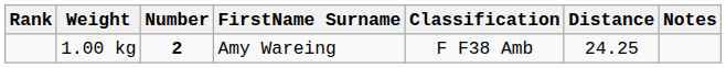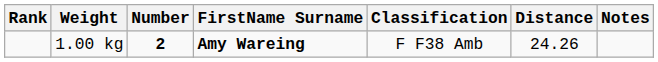1.00 kg | FirstName Surname: normal -> bold
1.00 kg | Distance: 24.25 -> 24.26
